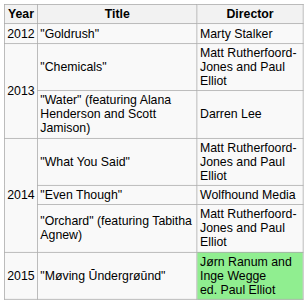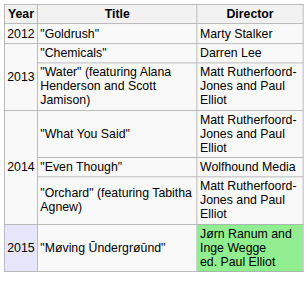"Chemicals" | Director: Matt Rutherfoord-Jones and Paul Elliot -> Darren Lee
"Water" (featuring Alana Henderson and Scott Jamison) | Director: Darren Lee -> Matt Rutherfoord-Jones and Paul Elliot
"Møving Ūndergrøūnd" | Year: no background -> lavender background
